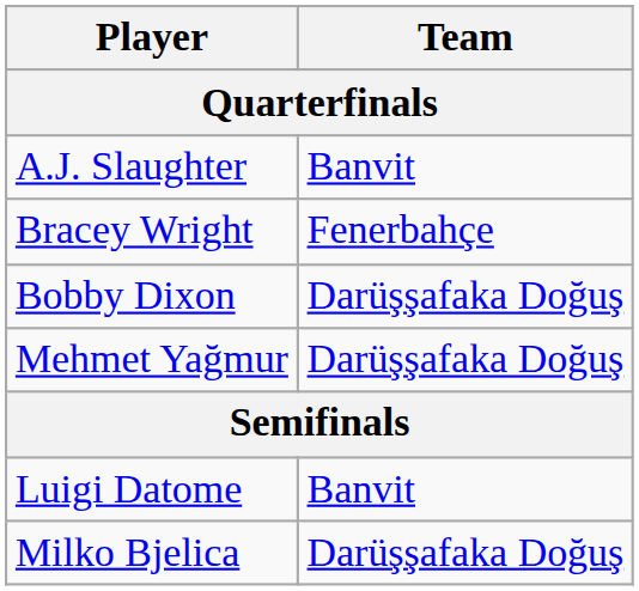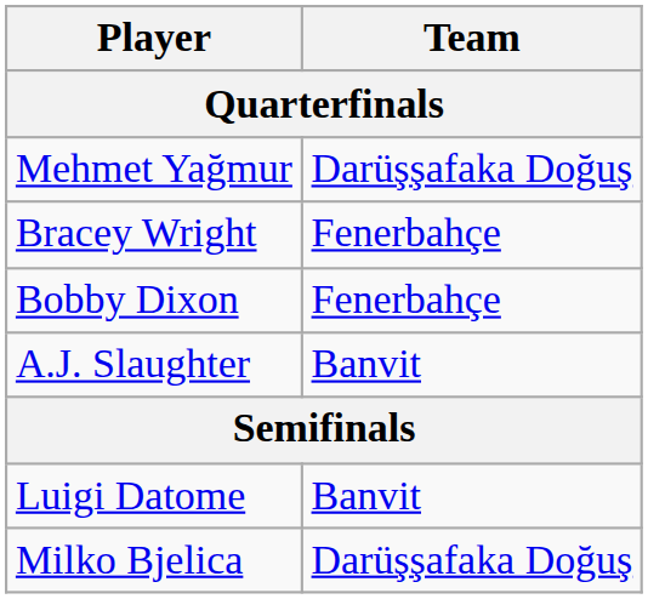rows swapped: A.J. Slaughter <-> Mehmet Yağmur
Bobby Dixon | Team: Darüşşafaka Doğuş -> Fenerbahçe
